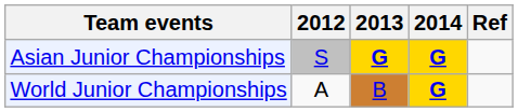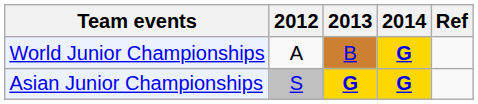rows swapped: Asian Junior Championships <-> World Junior Championships
